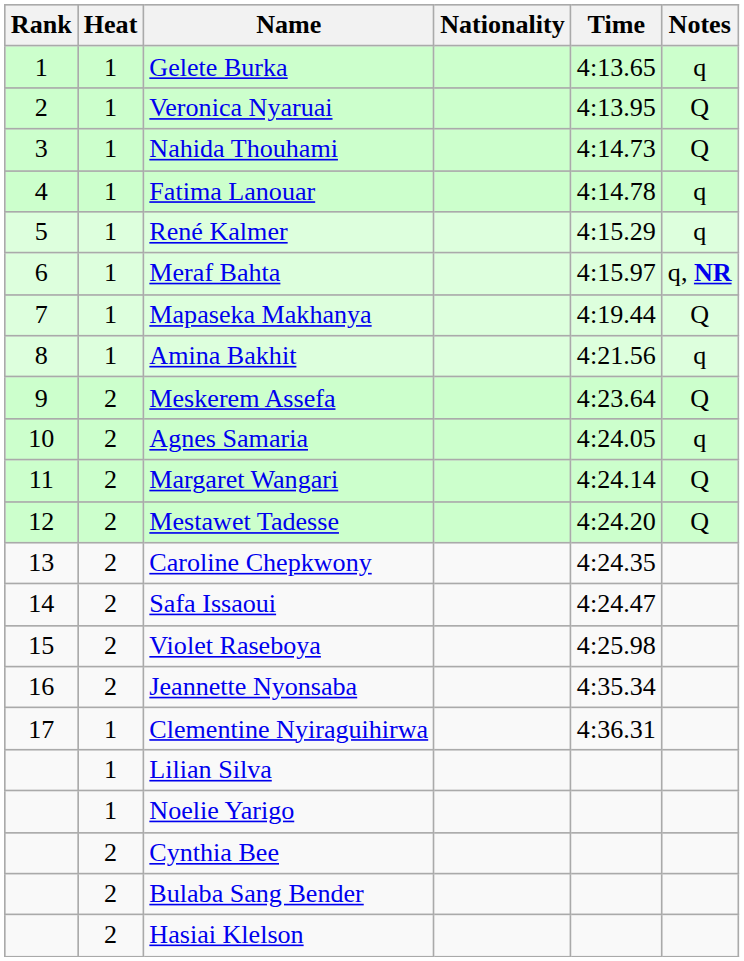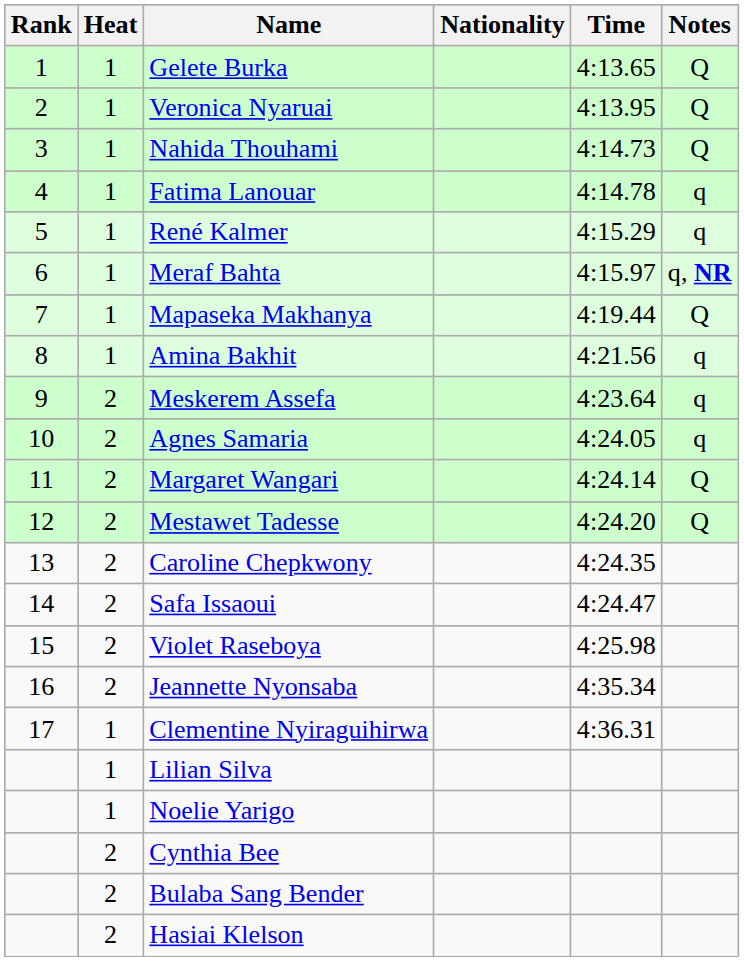Gelete Burka | Notes: q -> Q
Meskerem Assefa | Notes: Q -> q
